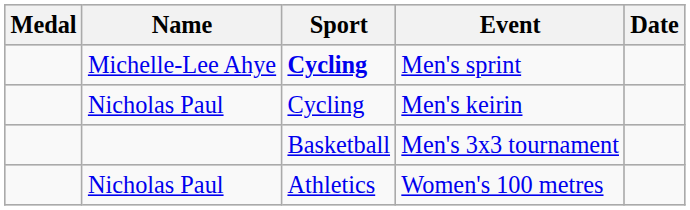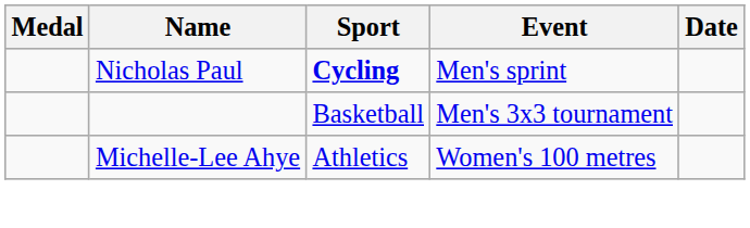Men's sprint | Name: Michelle-Lee Ahye -> Nicholas Paul
- row: Nicholas Paul | Cycling | Men's keirin
Women's 100 metres | Name: Nicholas Paul -> Michelle-Lee Ahye
